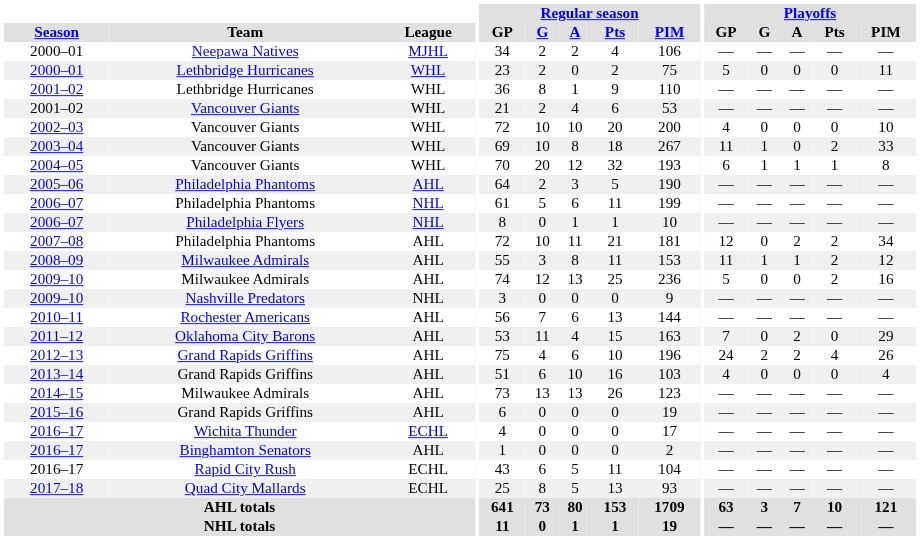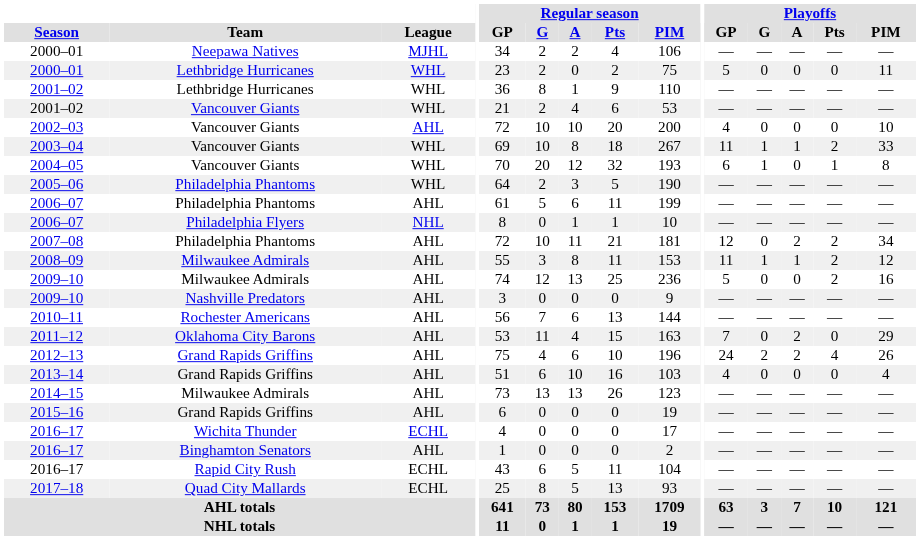2002–03 | League: WHL -> AHL
2003–04 | Playoffs / A: 0 -> 1
2004–05 | Playoffs / A: 1 -> 0
2005–06 | League: AHL -> WHL
2006–07 / Philadelphia Phantoms | League: NHL -> AHL
2009–10 / Nashville Predators | League: NHL -> AHL
